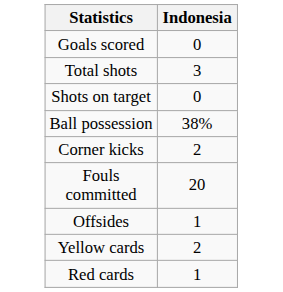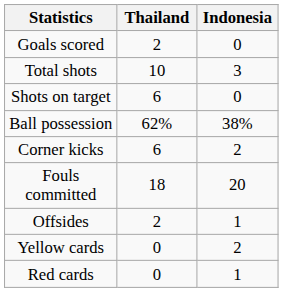+ column: Thailand | 2 | 10 | 6 | 62% | 6 | 18 | 2 | 0 | 0
